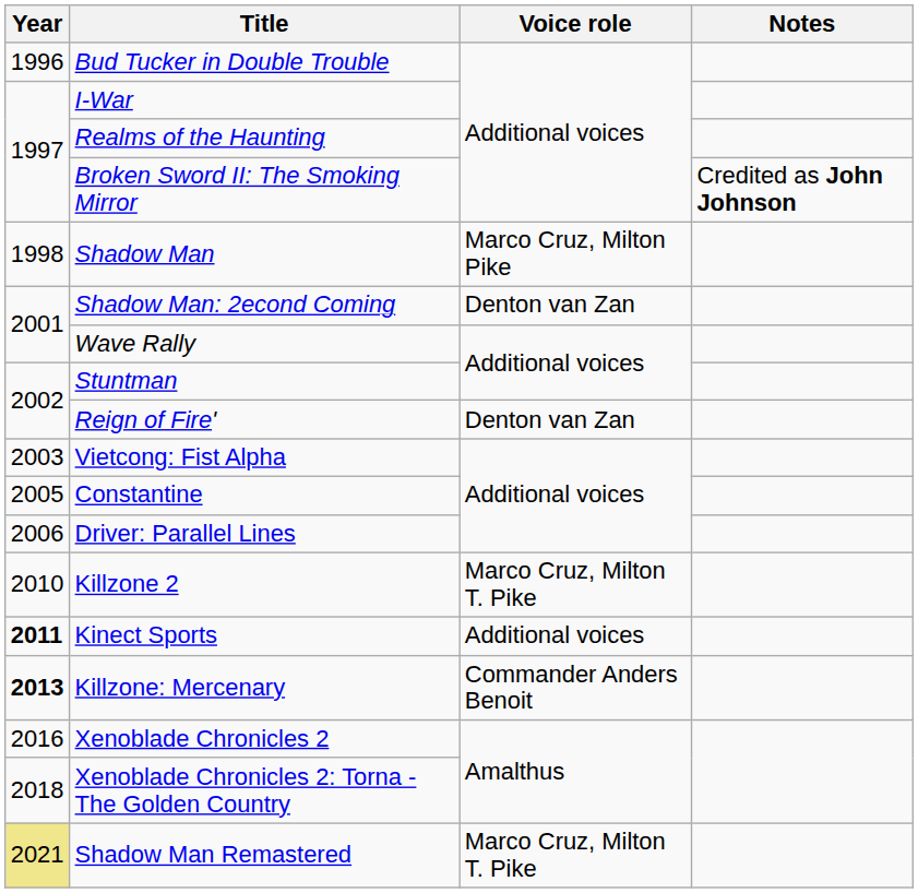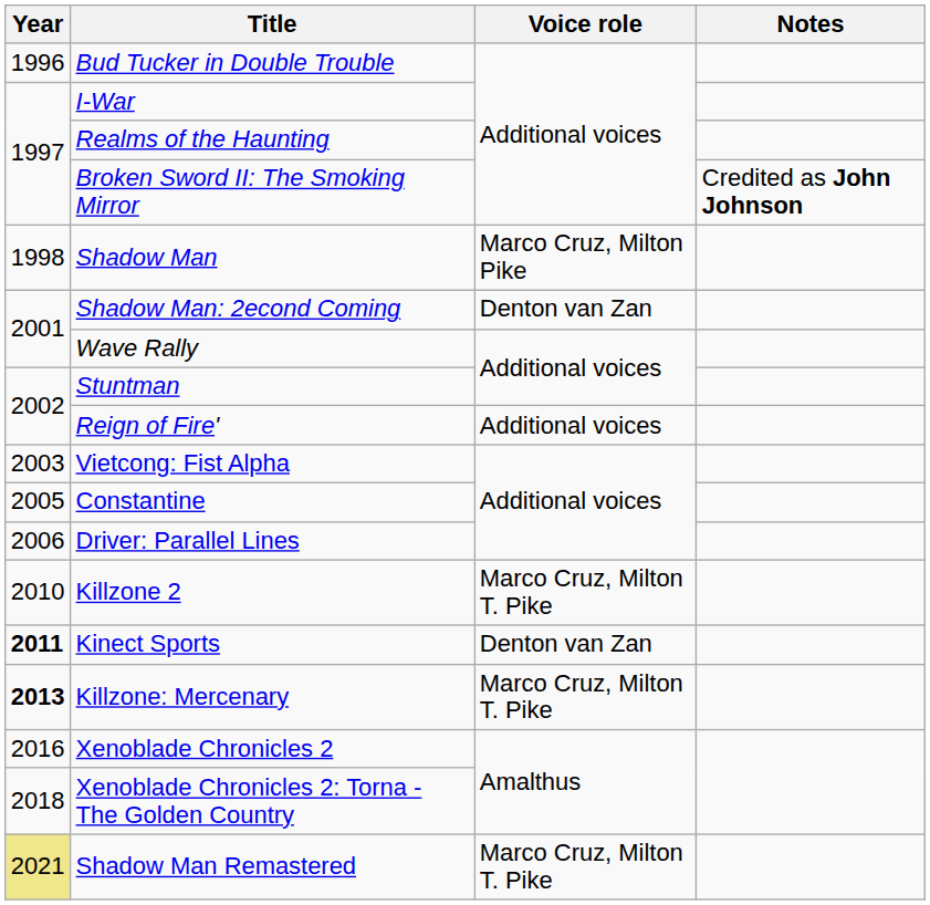Reign of Fire' | Voice role: Denton van Zan -> Additional voices
Kinect Sports | Voice role: Additional voices -> Denton van Zan
Killzone: Mercenary | Voice role: Commander Anders Benoit -> Marco Cruz, Milton T. Pike
